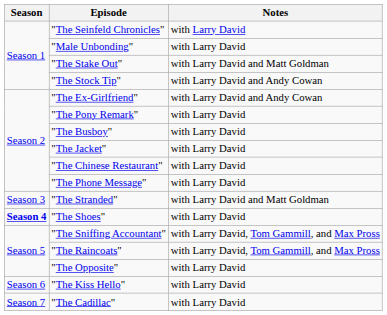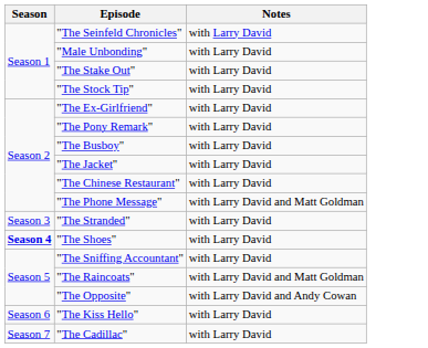"The Stake Out" | Notes: with Larry David and Matt Goldman -> with Larry David
"The Stock Tip" | Notes: with Larry David and Andy Cowan -> with Larry David
"The Ex-Girlfriend" | Notes: with Larry David and Andy Cowan -> with Larry David
"The Phone Message" | Notes: with Larry David -> with Larry David and Matt Goldman
"The Stranded" | Notes: with Larry David and Matt Goldman -> with Larry David
"The Sniffing Accountant" | Notes: with Larry David, Tom Gammill, and Max Pross -> with Larry David
"The Raincoats" | Notes: with Larry David, Tom Gammill, and Max Pross -> with Larry David and Matt Goldman
"The Opposite" | Notes: with Larry David -> with Larry David and Andy Cowan
